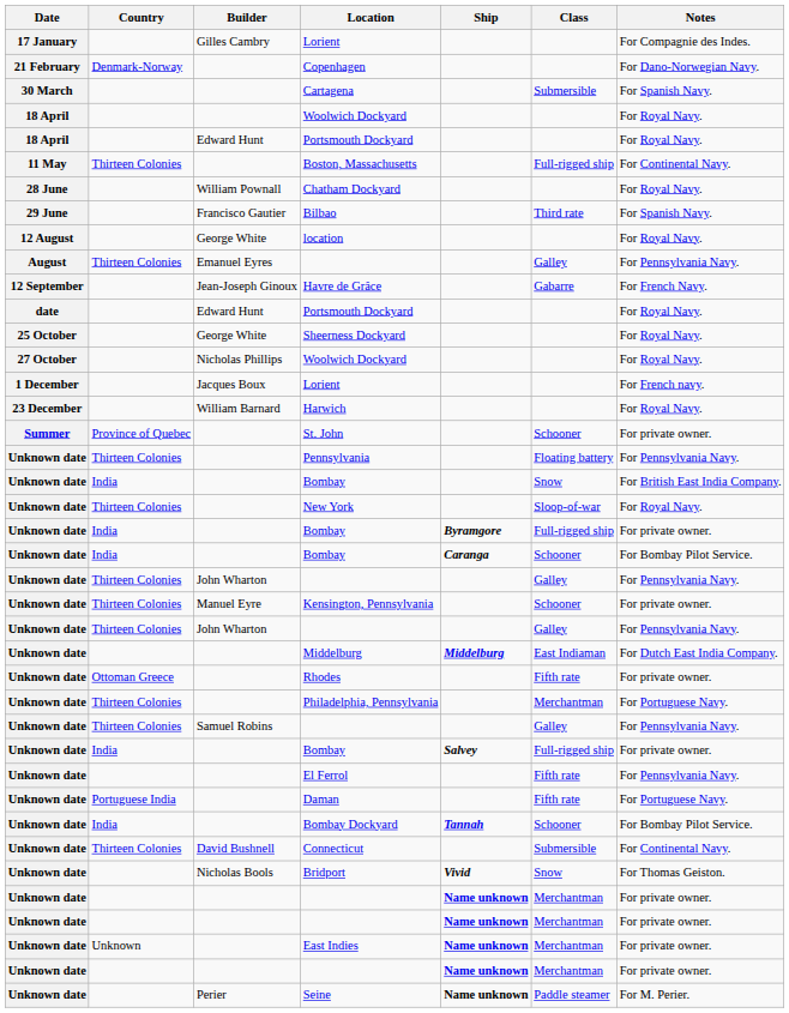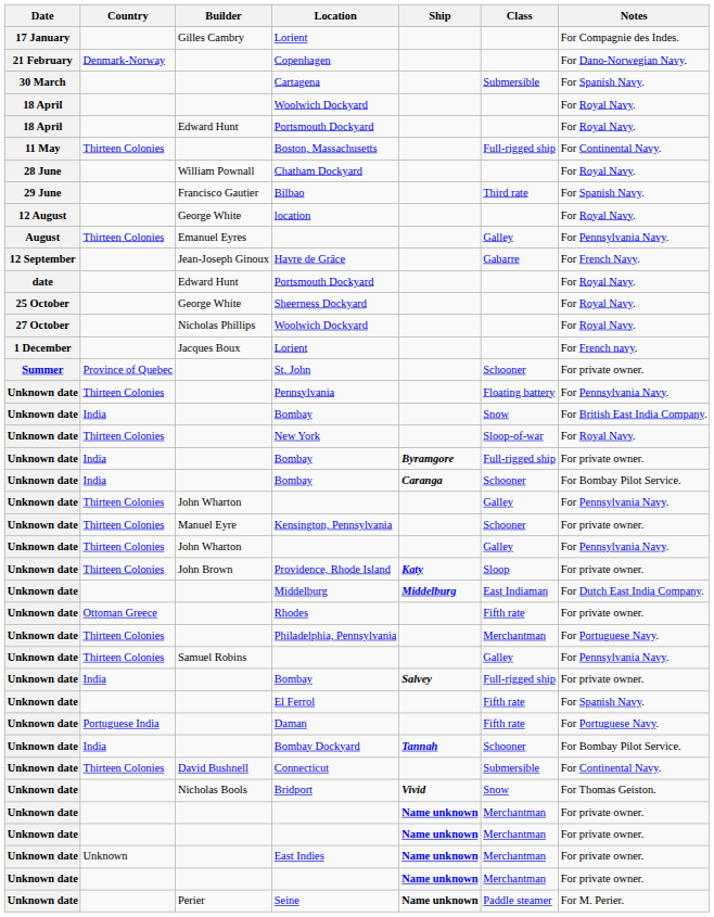- row: 23 December | William Barnard | Harwich | For Royal Navy.
+ row: Unknown date | Thirteen Colonies | John Brown | Providence, Rhode Island | Katy | Sloop | For private owner.
El Ferrol | Notes: For Pennsylvania Navy. -> For Spanish Navy.
